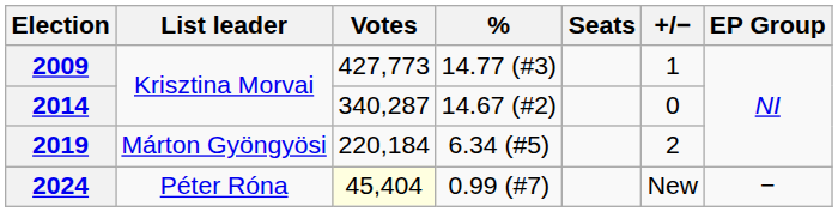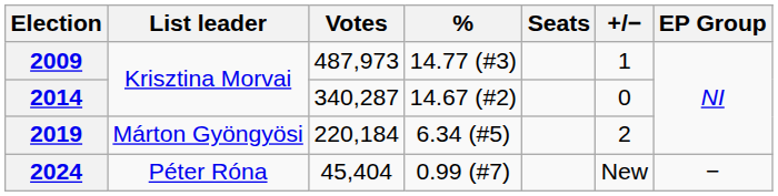2009 | Votes: 427,773 -> 487,973
2024 | Votes: lightyellow background -> no background
